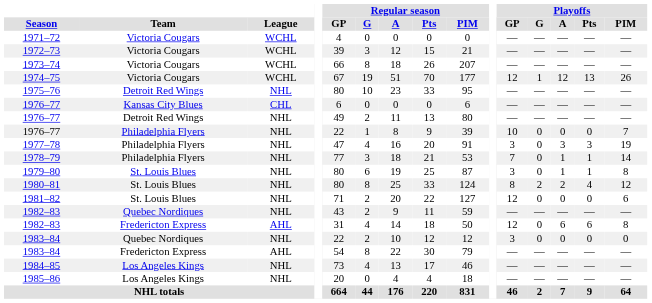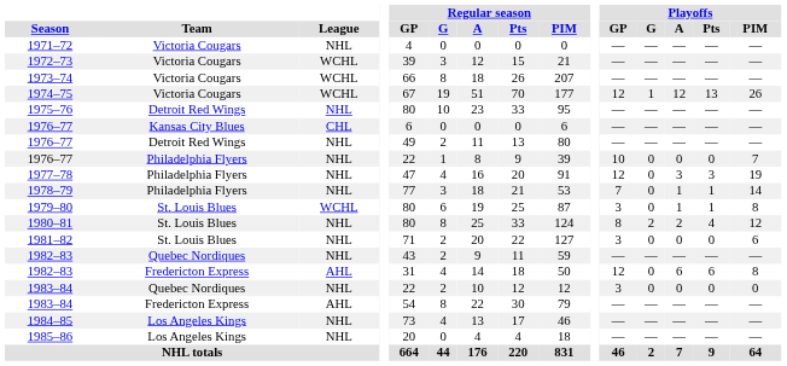1971–72 | League: WCHL -> NHL
1977–78 | Playoffs / GP: 3 -> 12
1979–80 | League: NHL -> WCHL
1981–82 | Playoffs / GP: 12 -> 3
